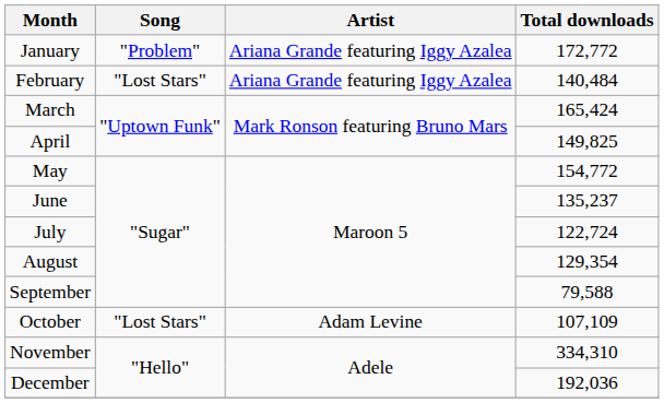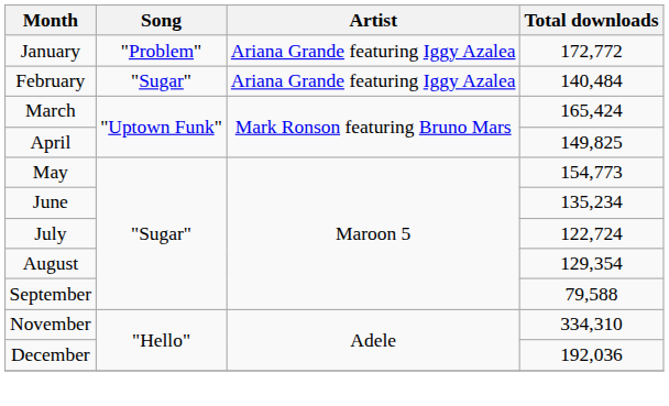February | Song: "Lost Stars" -> "Sugar"
May | Total downloads: 154,772 -> 154,773
June | Total downloads: 135,237 -> 135,234
- row: October | "Lost Stars" | Adam Levine | 107,109
